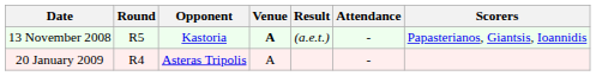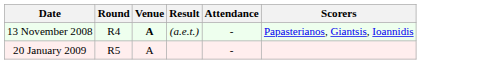- column: Opponent | Kastoria | Asteras Tripolis
13 November 2008 | Round: R5 -> R4
20 January 2009 | Round: R4 -> R5
